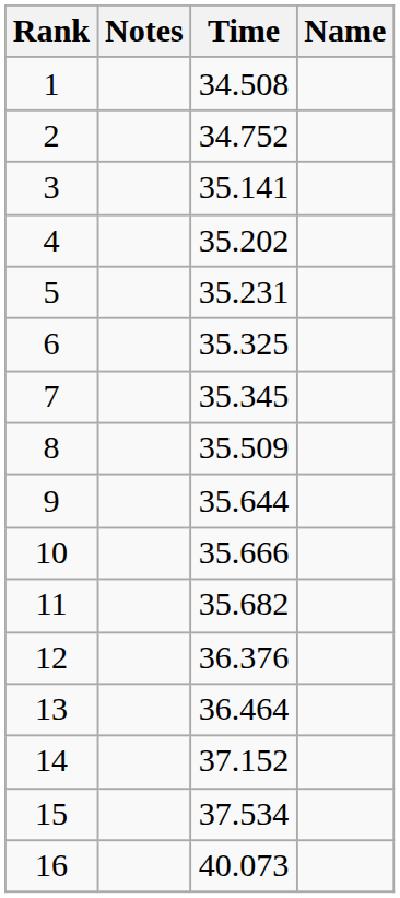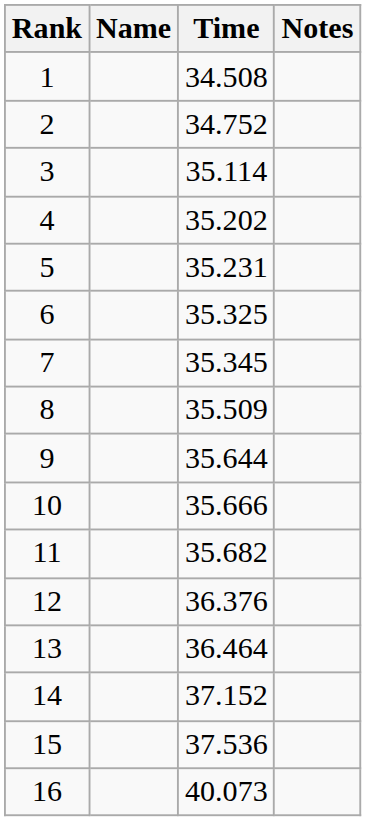columns swapped: Name <-> Notes
3 | Time: 35.141 -> 35.114
15 | Time: 37.534 -> 37.536
